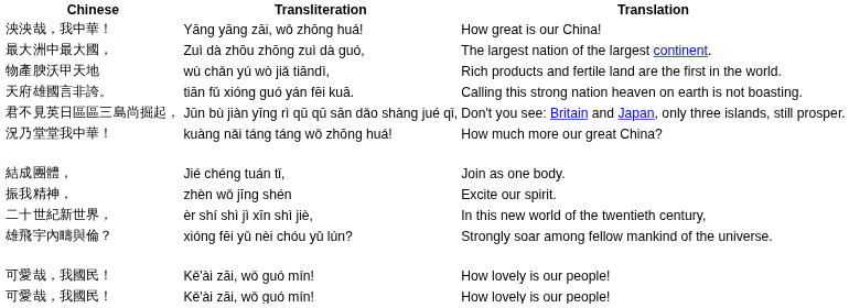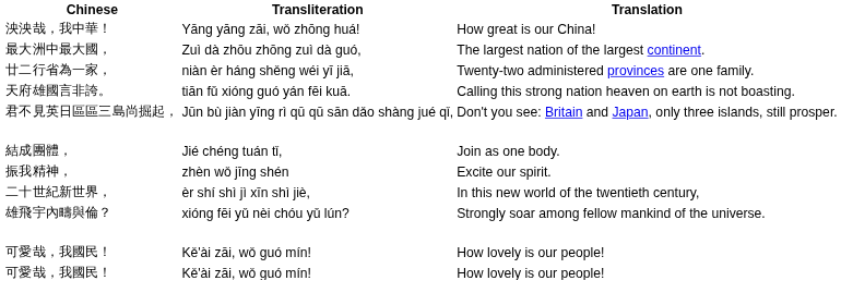+ row: 廿二行省為一家， | niàn èr háng shěng wéi yī jiā, | Twenty-two administered provinces are one family.
- row: 物產腴沃甲天地 | wù chǎn yú wò jiǎ tiāndì, | Rich products and fertile land are the first in the world.
- row: 況乃堂堂我中華！ | kuàng nǎi táng táng wǒ zhōng huá! | How much more our great China?
